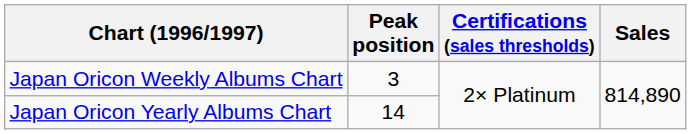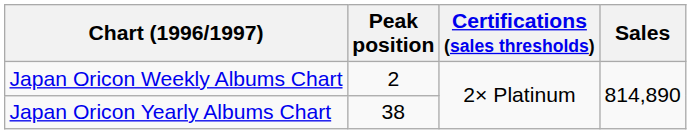Japan Oricon Weekly Albums Chart | Peak position: 3 -> 2
Japan Oricon Yearly Albums Chart | Peak position: 14 -> 38
